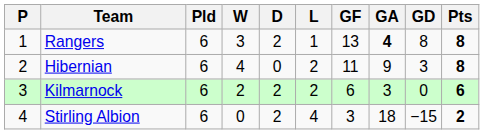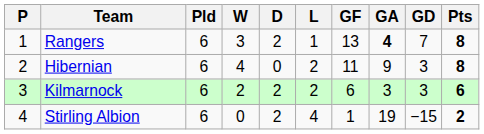Rangers | GD: 8 -> 7
Kilmarnock | GD: 0 -> 3
Stirling Albion | GF: 3 -> 1
Stirling Albion | GA: 18 -> 19
